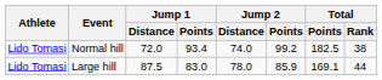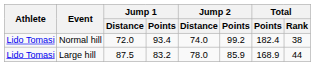Normal hill | Total / Points: 182.5 -> 182.4
Large hill | Jump 1 / Points: 83.0 -> 83.2
Large hill | Total / Points: 169.1 -> 168.9
